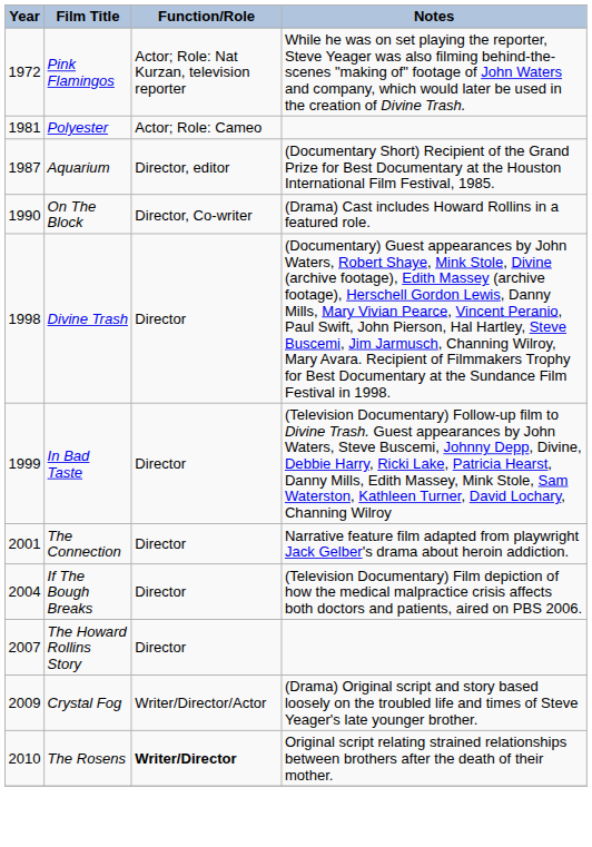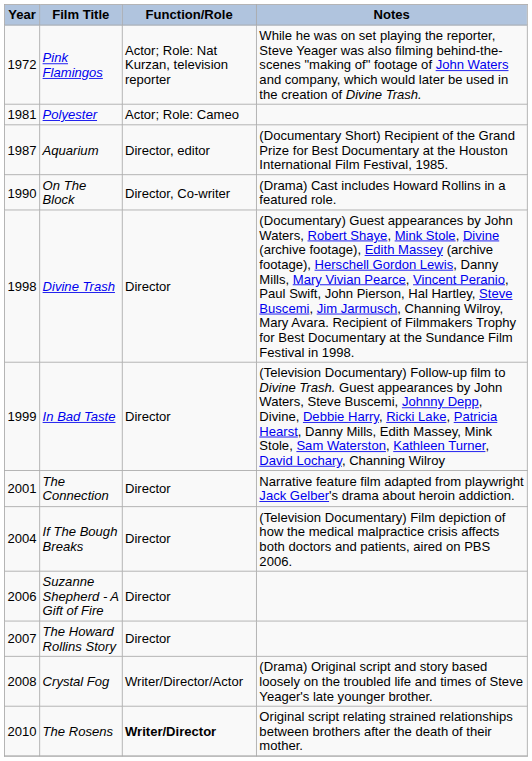+ row: 2006 | Suzanne Shepherd - A Gift of Fire | Director
Crystal Fog | Year: 2009 -> 2008
